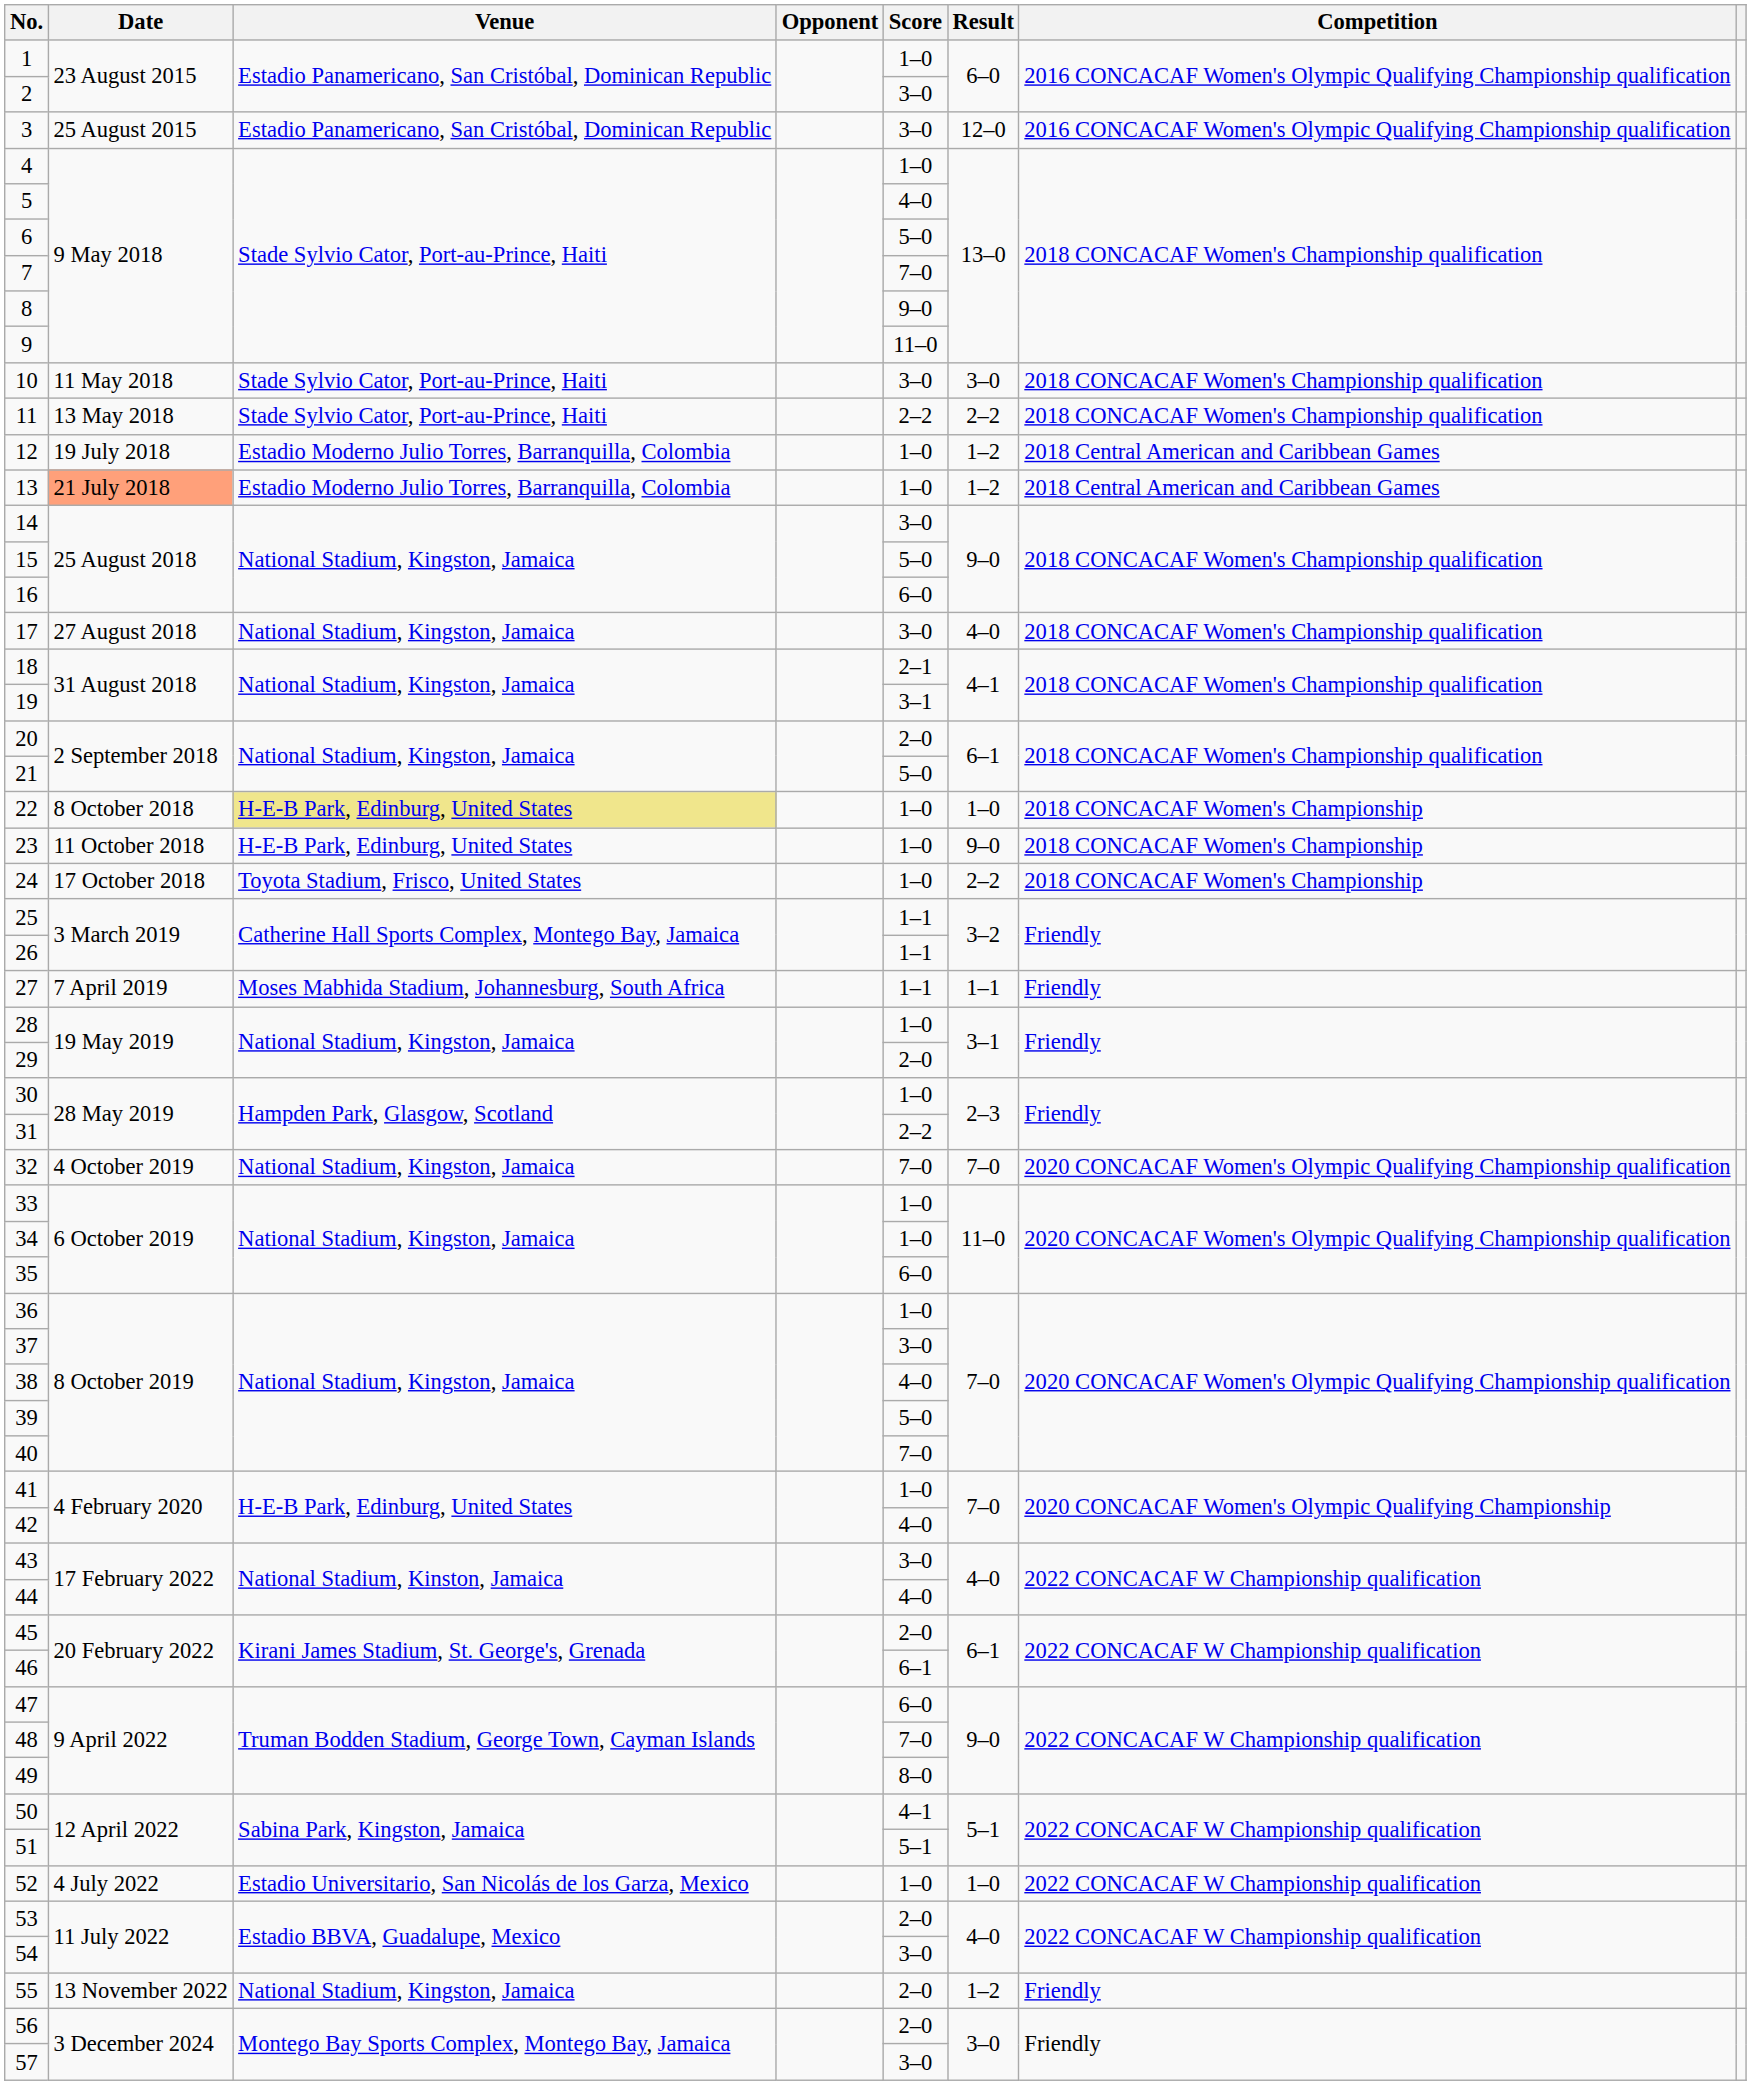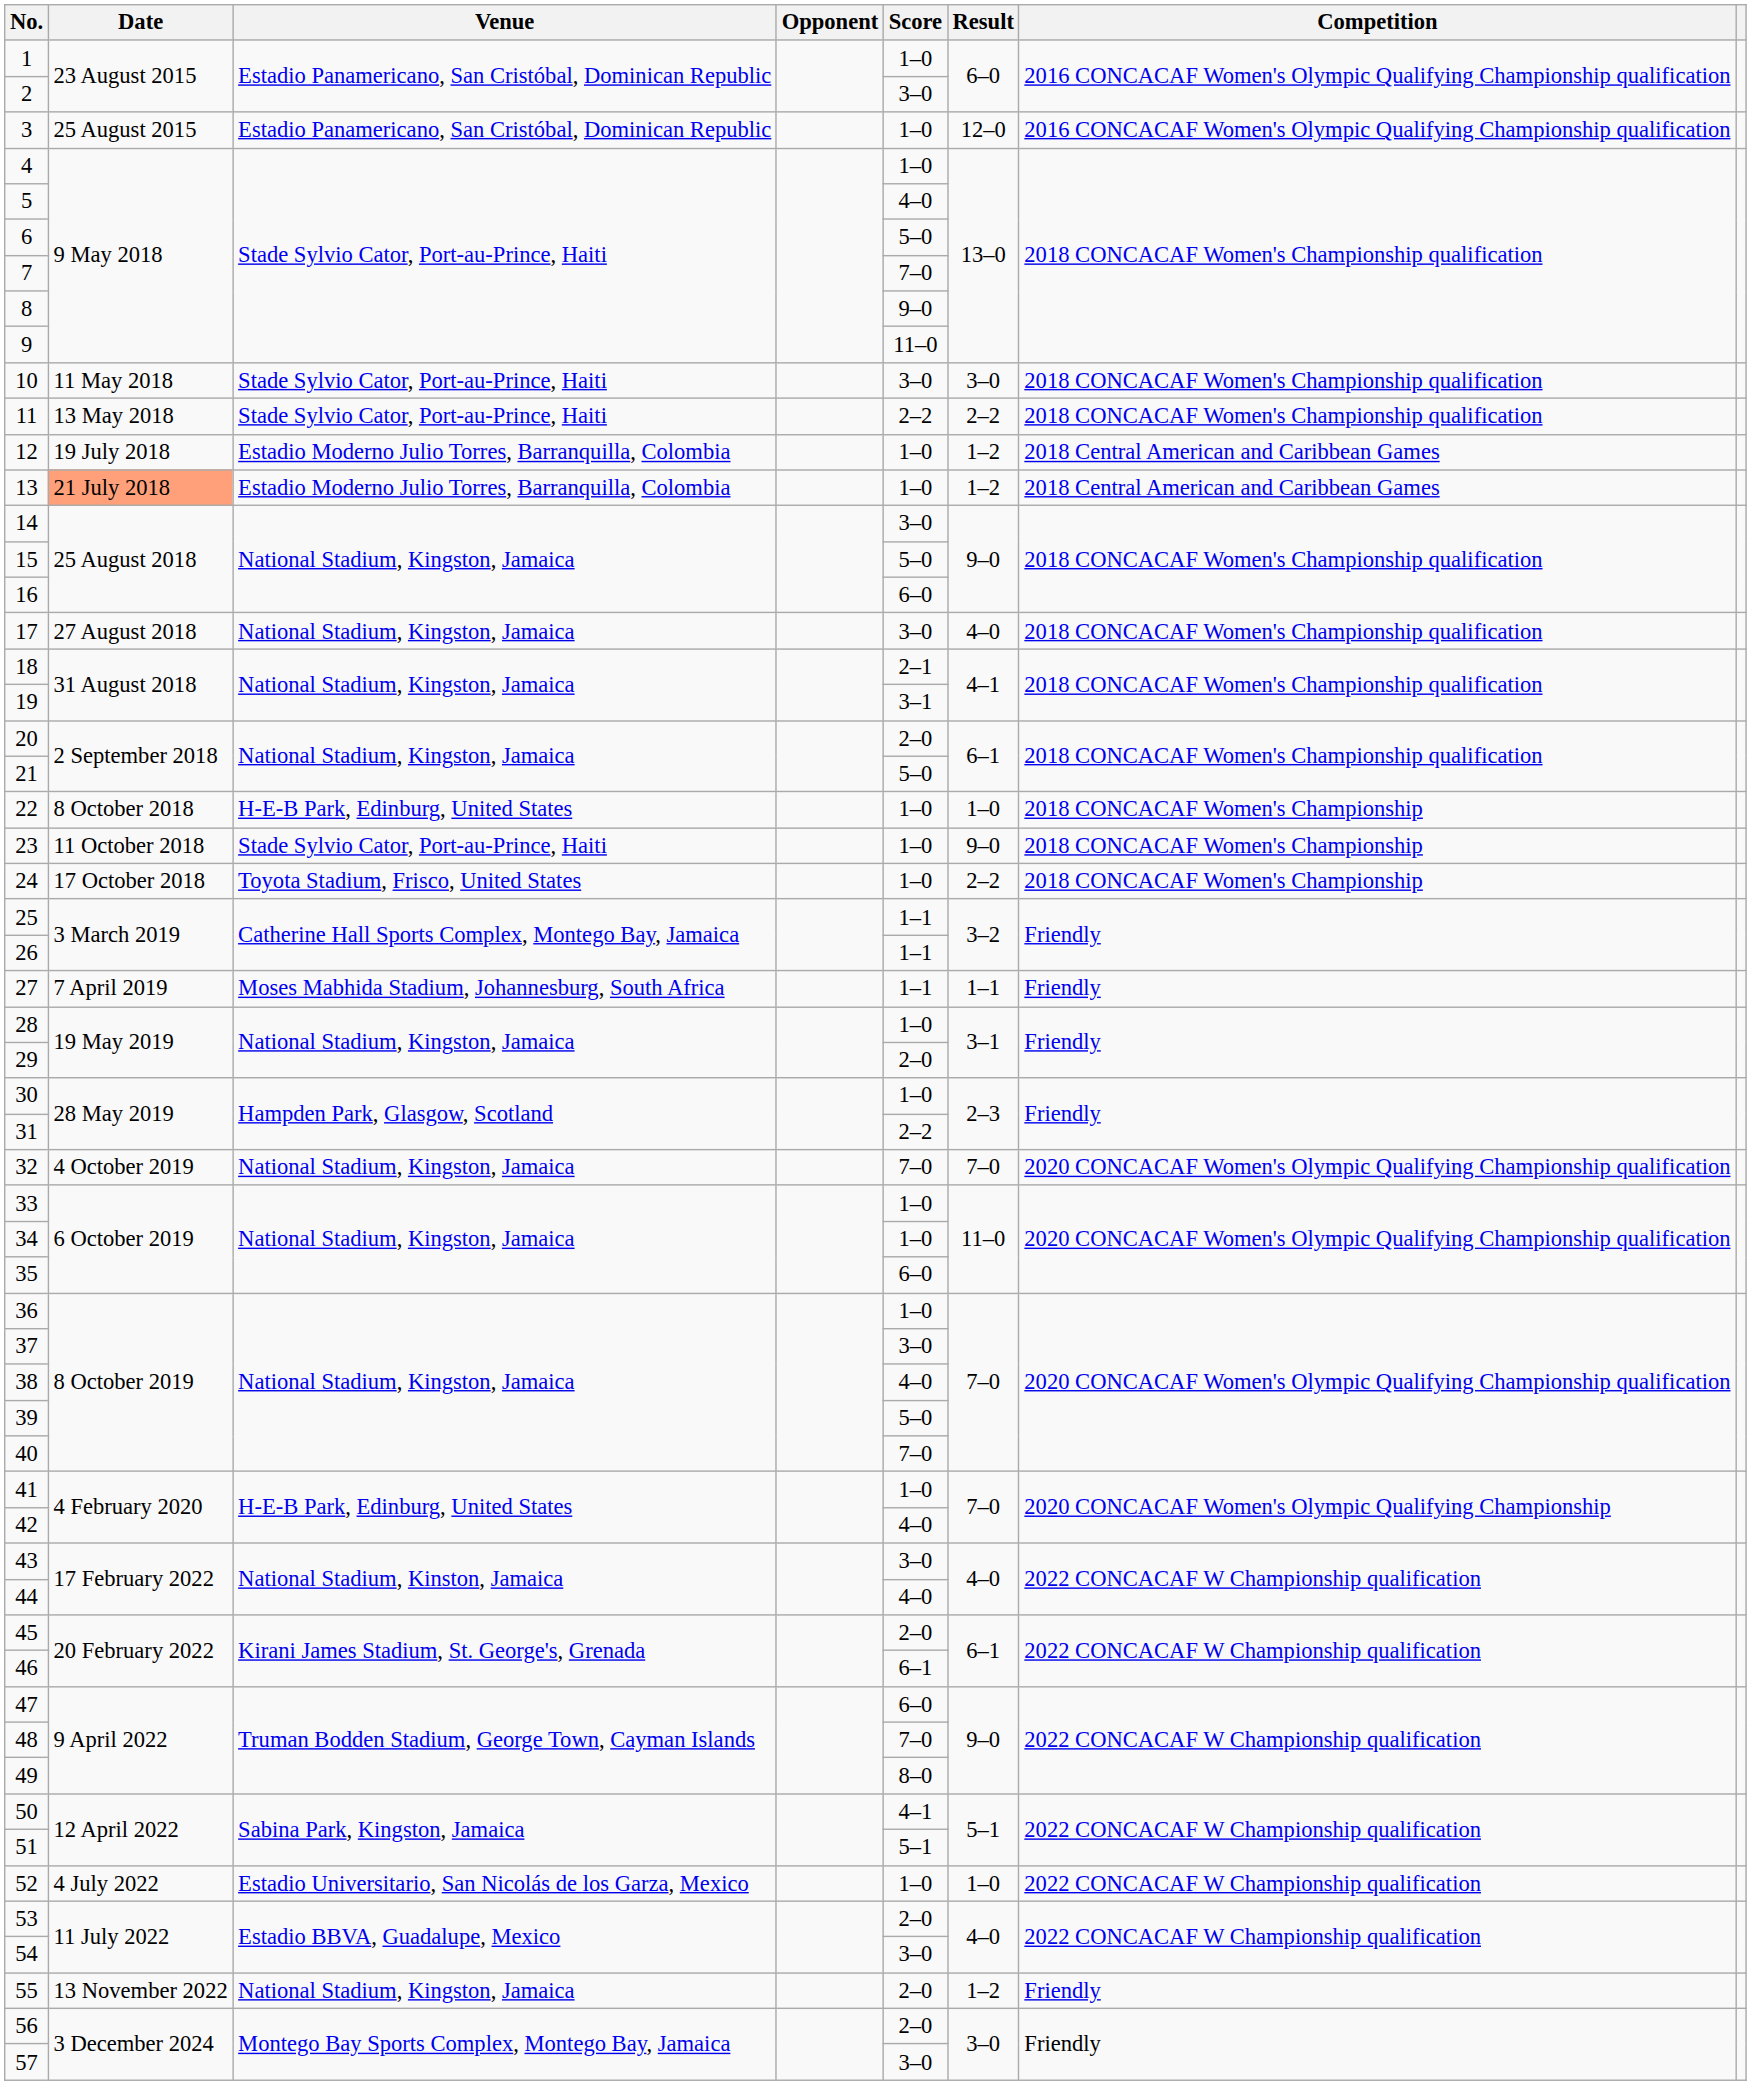3 | Score: 3–0 -> 1–0
22 | Venue: khaki background -> no background
23 | Venue: H-E-B Park, Edinburg, United States -> Stade Sylvio Cator, Port-au-Prince, Haiti
